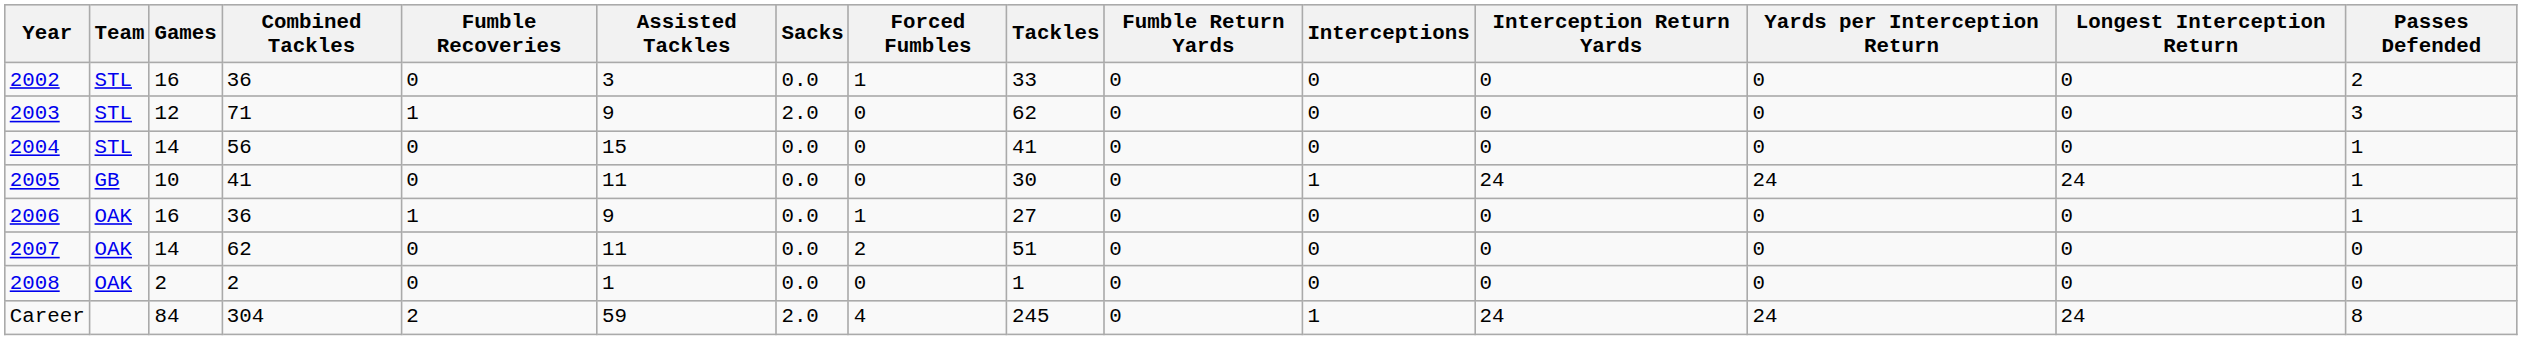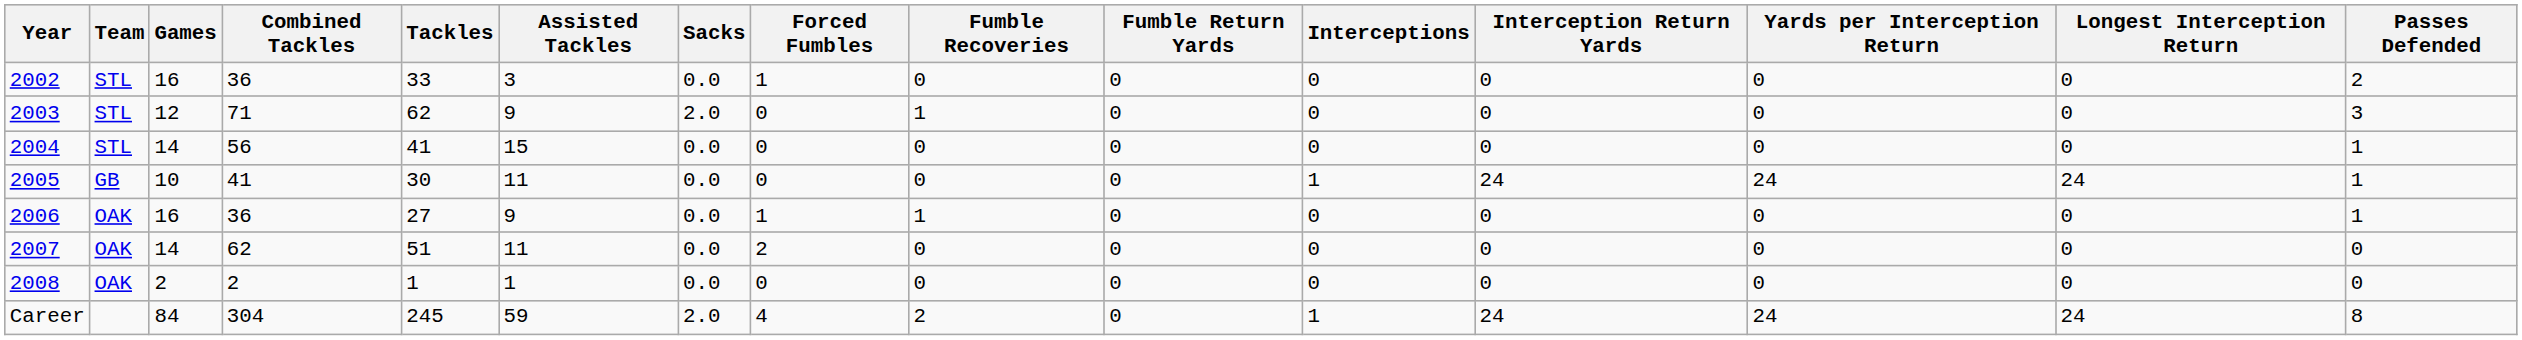columns swapped: Tackles <-> Fumble Recoveries
